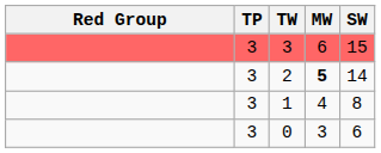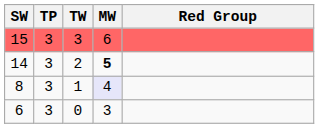columns swapped: Red Group <-> SW
1 | MW: no background -> lavender background
